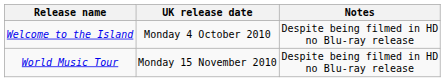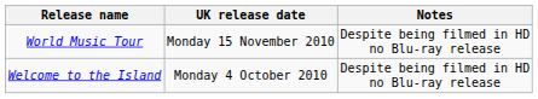rows swapped: Welcome to the Island <-> World Music Tour
